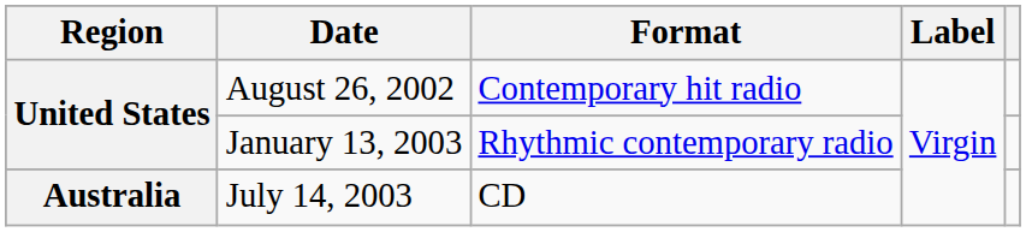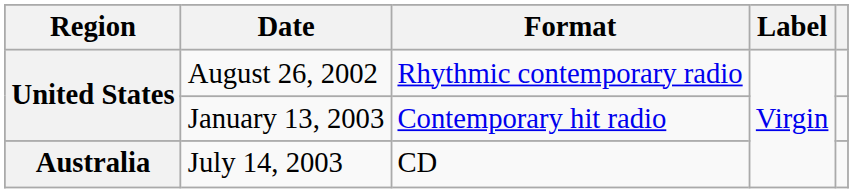August 26, 2002 | Format: Contemporary hit radio -> Rhythmic contemporary radio
January 13, 2003 | Format: Rhythmic contemporary radio -> Contemporary hit radio
